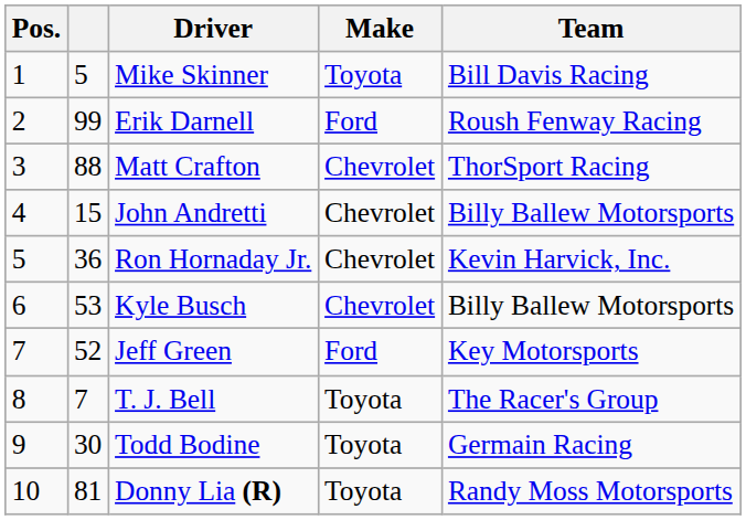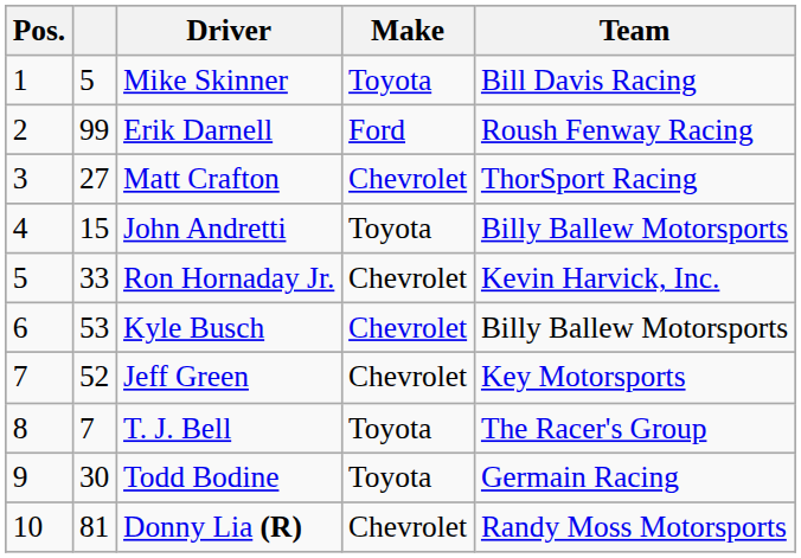Matt Crafton | column 2: 88 -> 27
John Andretti | Make: Chevrolet -> Toyota
Ron Hornaday Jr. | column 2: 36 -> 33
Jeff Green | Make: Ford -> Chevrolet
Donny Lia (R) | Make: Toyota -> Chevrolet
